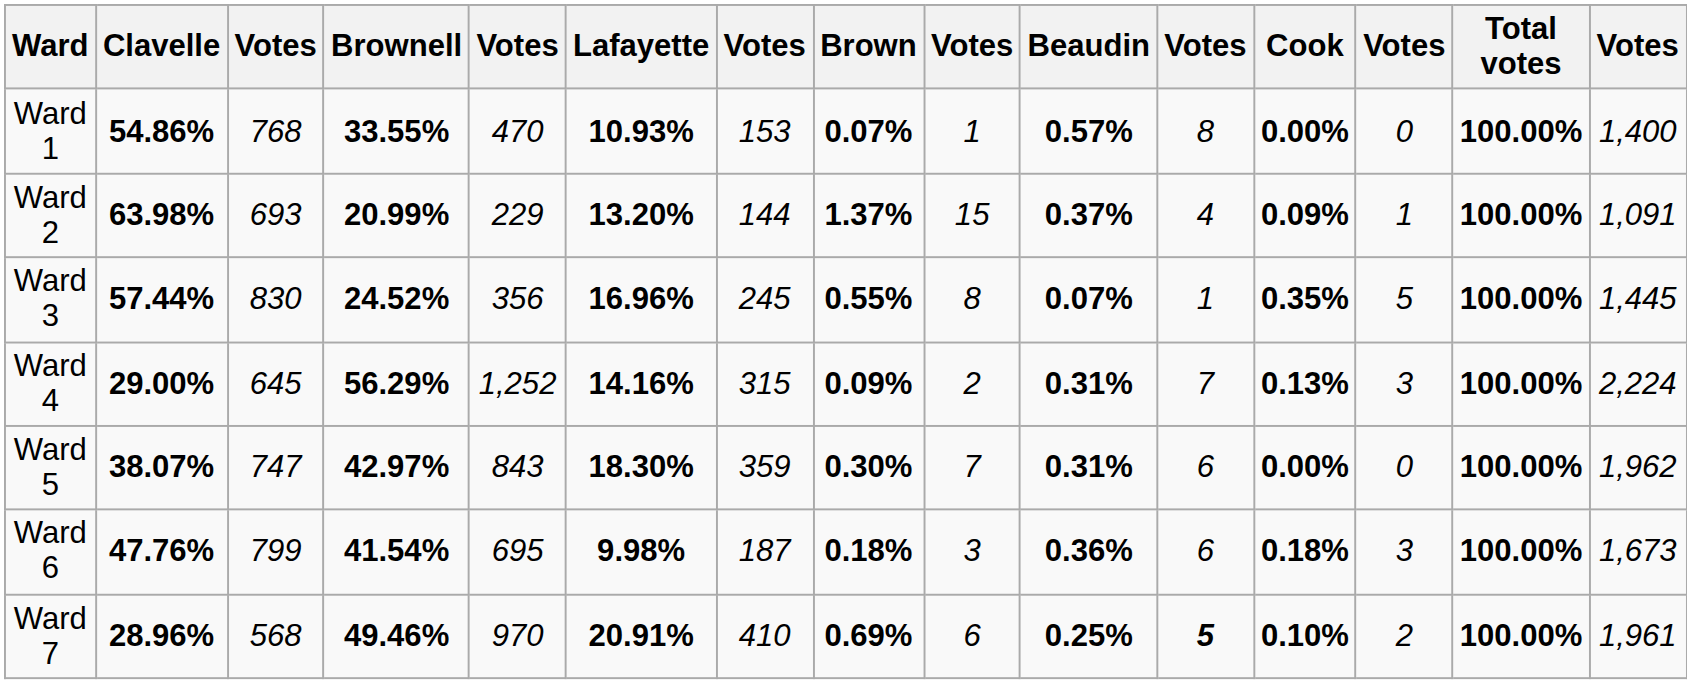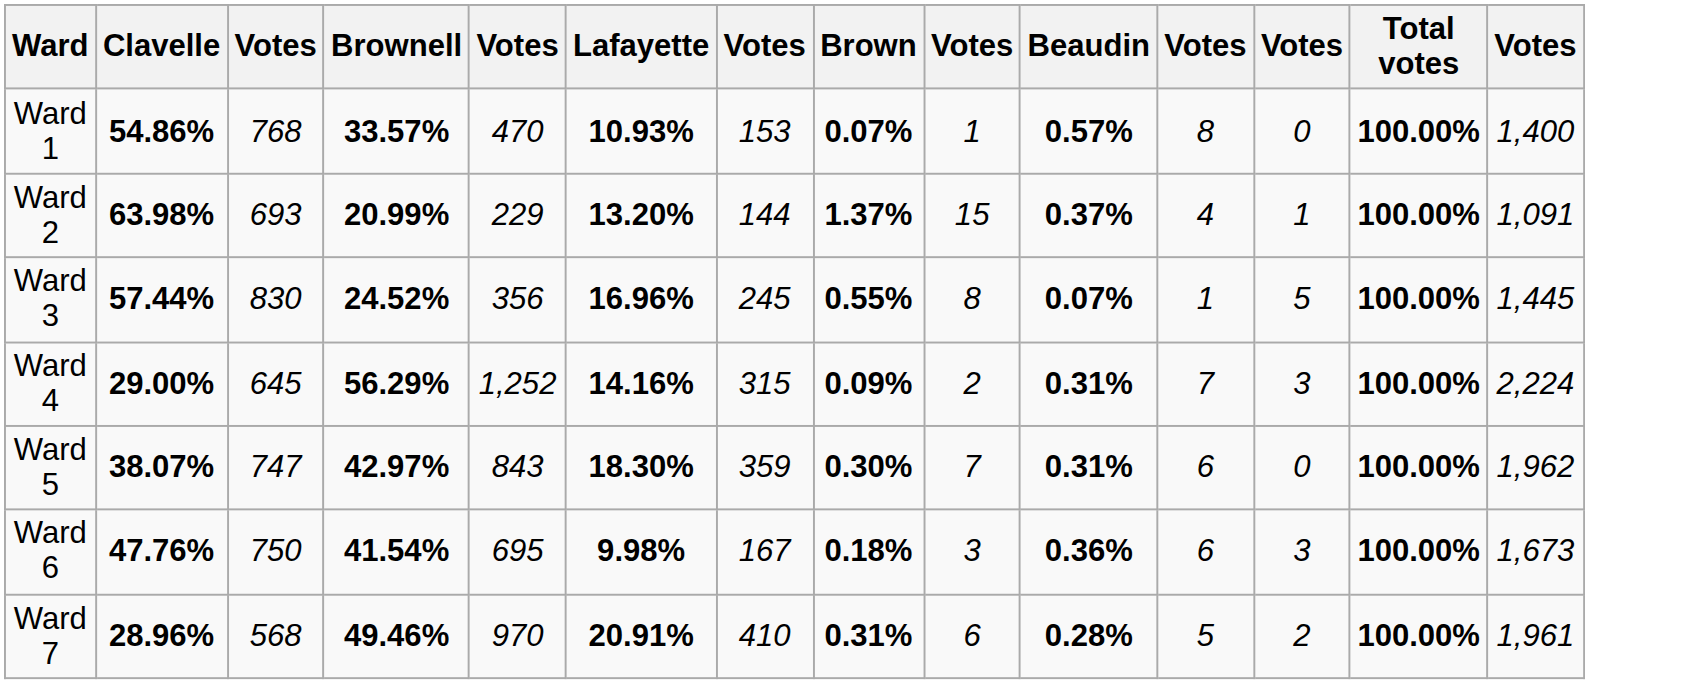- column: Cook | 0.00% | 0.09% | 0.35% | 0.13% | 0.00% | 0.18% | 0.10%
Ward 1 | Brownell: 33.55% -> 33.57%
Ward 6 | column 3: 799 -> 750
Ward 6 | column 7: 187 -> 167
Ward 7 | Brown: 0.69% -> 0.31%
Ward 7 | Beaudin: 0.25% -> 0.28%
Ward 7 | column 11: bold -> normal
